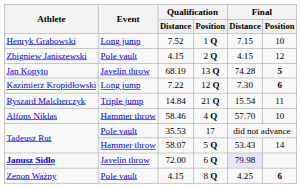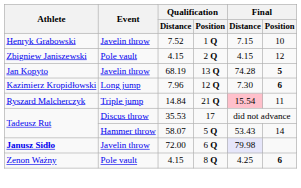Henryk Grabowski | Event: Long jump -> Javelin throw
Kazimierz Kropidłowski | Qualification / Distance: 7.22 -> 7.96
Ryszard Malcherczyk | Final / Distance: no background -> pink background
- row: Alfons Niklas | Hammer throw | 58.46 | 4 Q | 57.70 | 10
Tadeusz Rut / 17 | Event: Pole vault -> Discus throw
